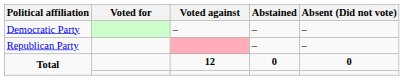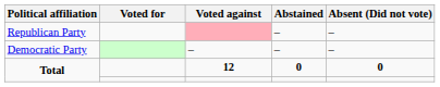rows swapped: Democratic Party <-> Republican Party
